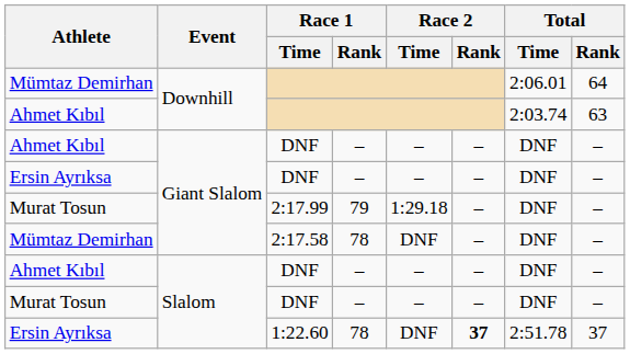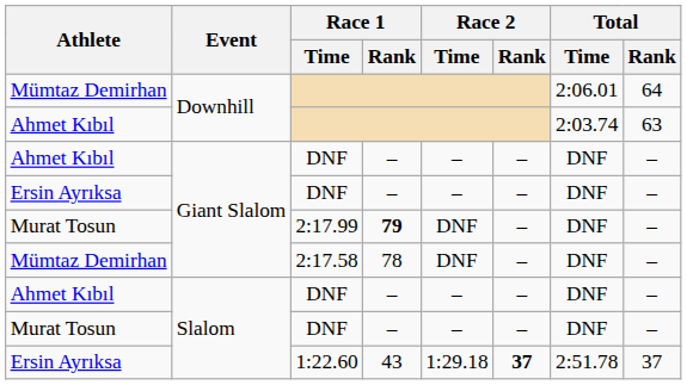2:17.99 | Race 1 / Rank: normal -> bold
2:17.99 | Race 2 / Time: 1:29.18 -> DNF
1:22.60 | Race 1 / Rank: 78 -> 43
1:22.60 | Race 2 / Time: DNF -> 1:29.18
